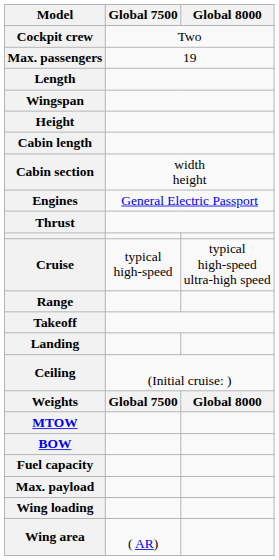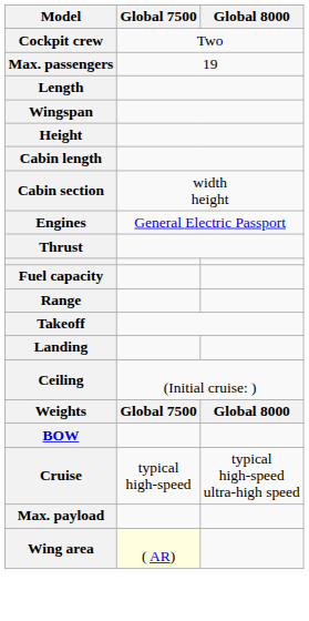rows swapped: Cruise <-> Fuel capacity
- row: MTOW
- row: Wing loading
Wing area | Global 7500: no background -> lightyellow background
